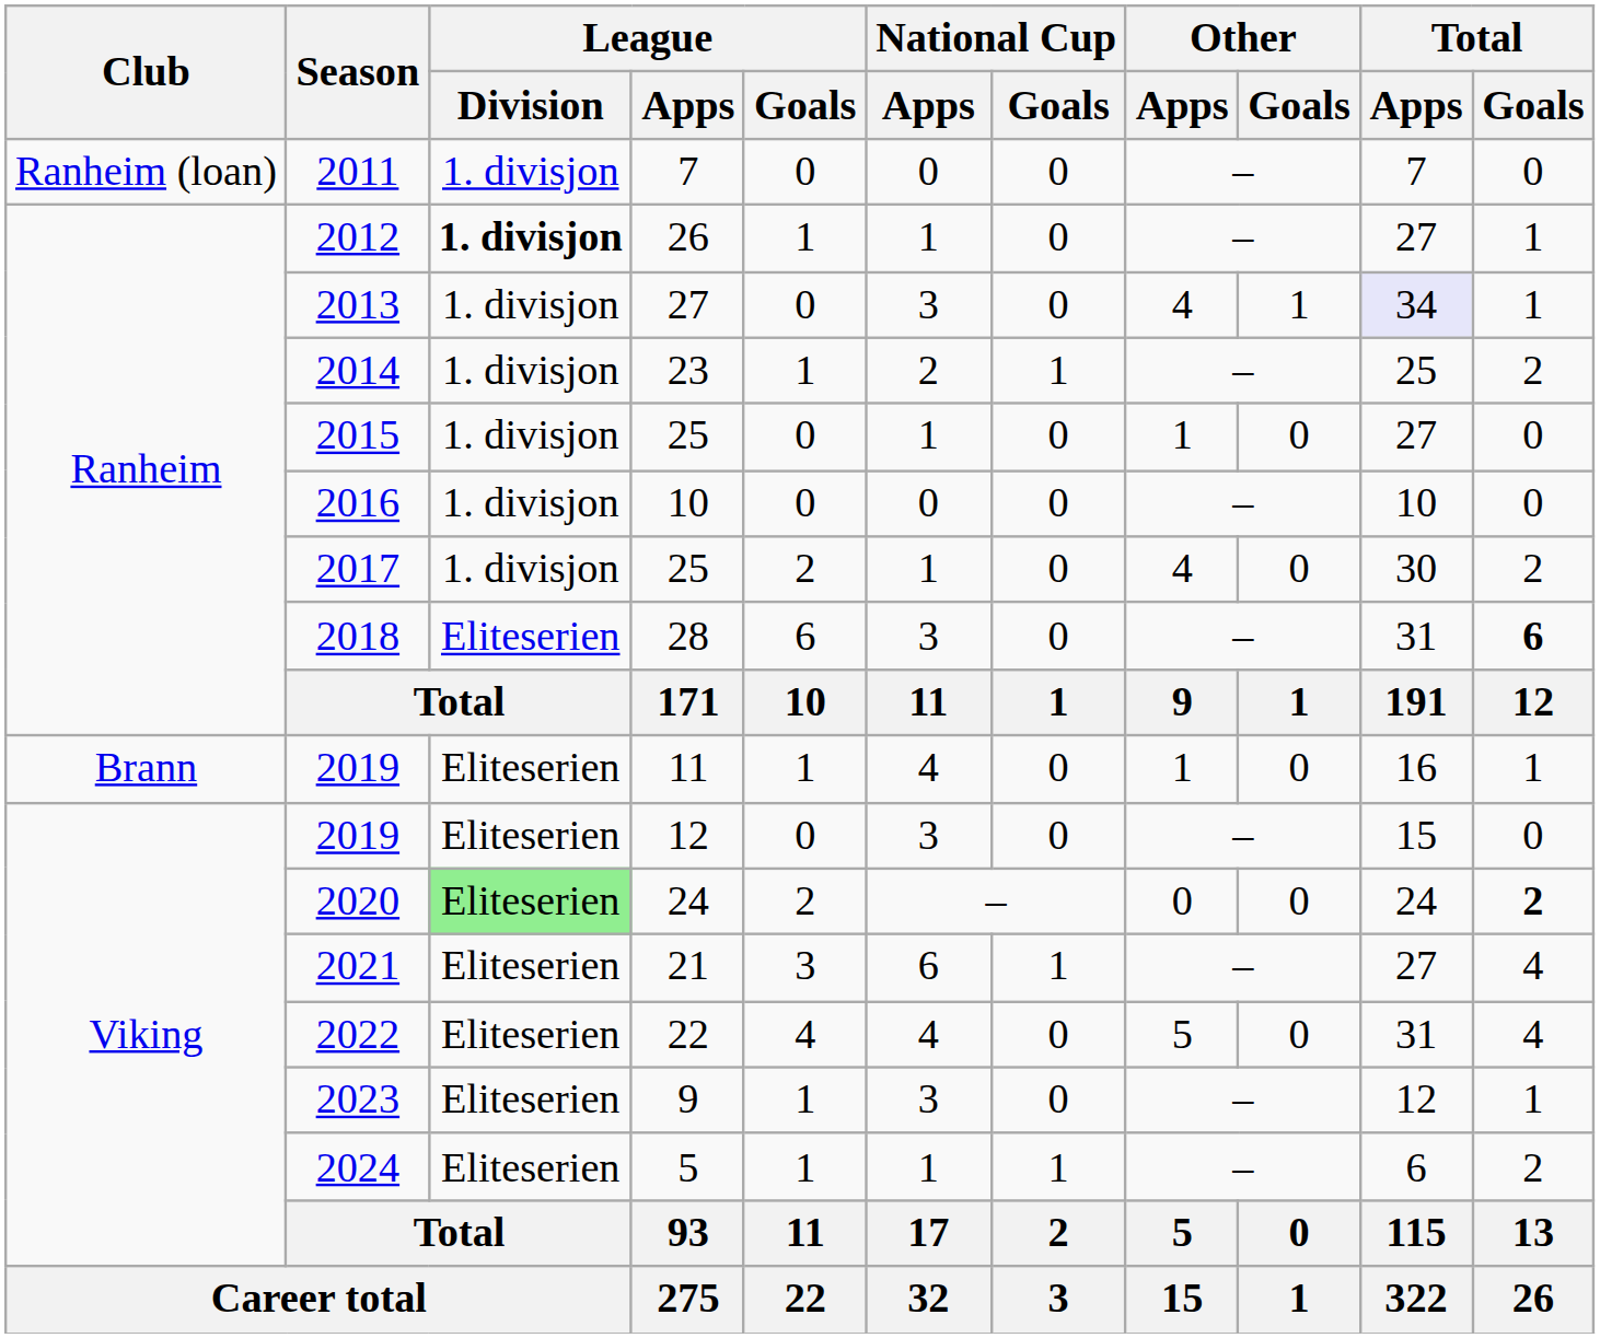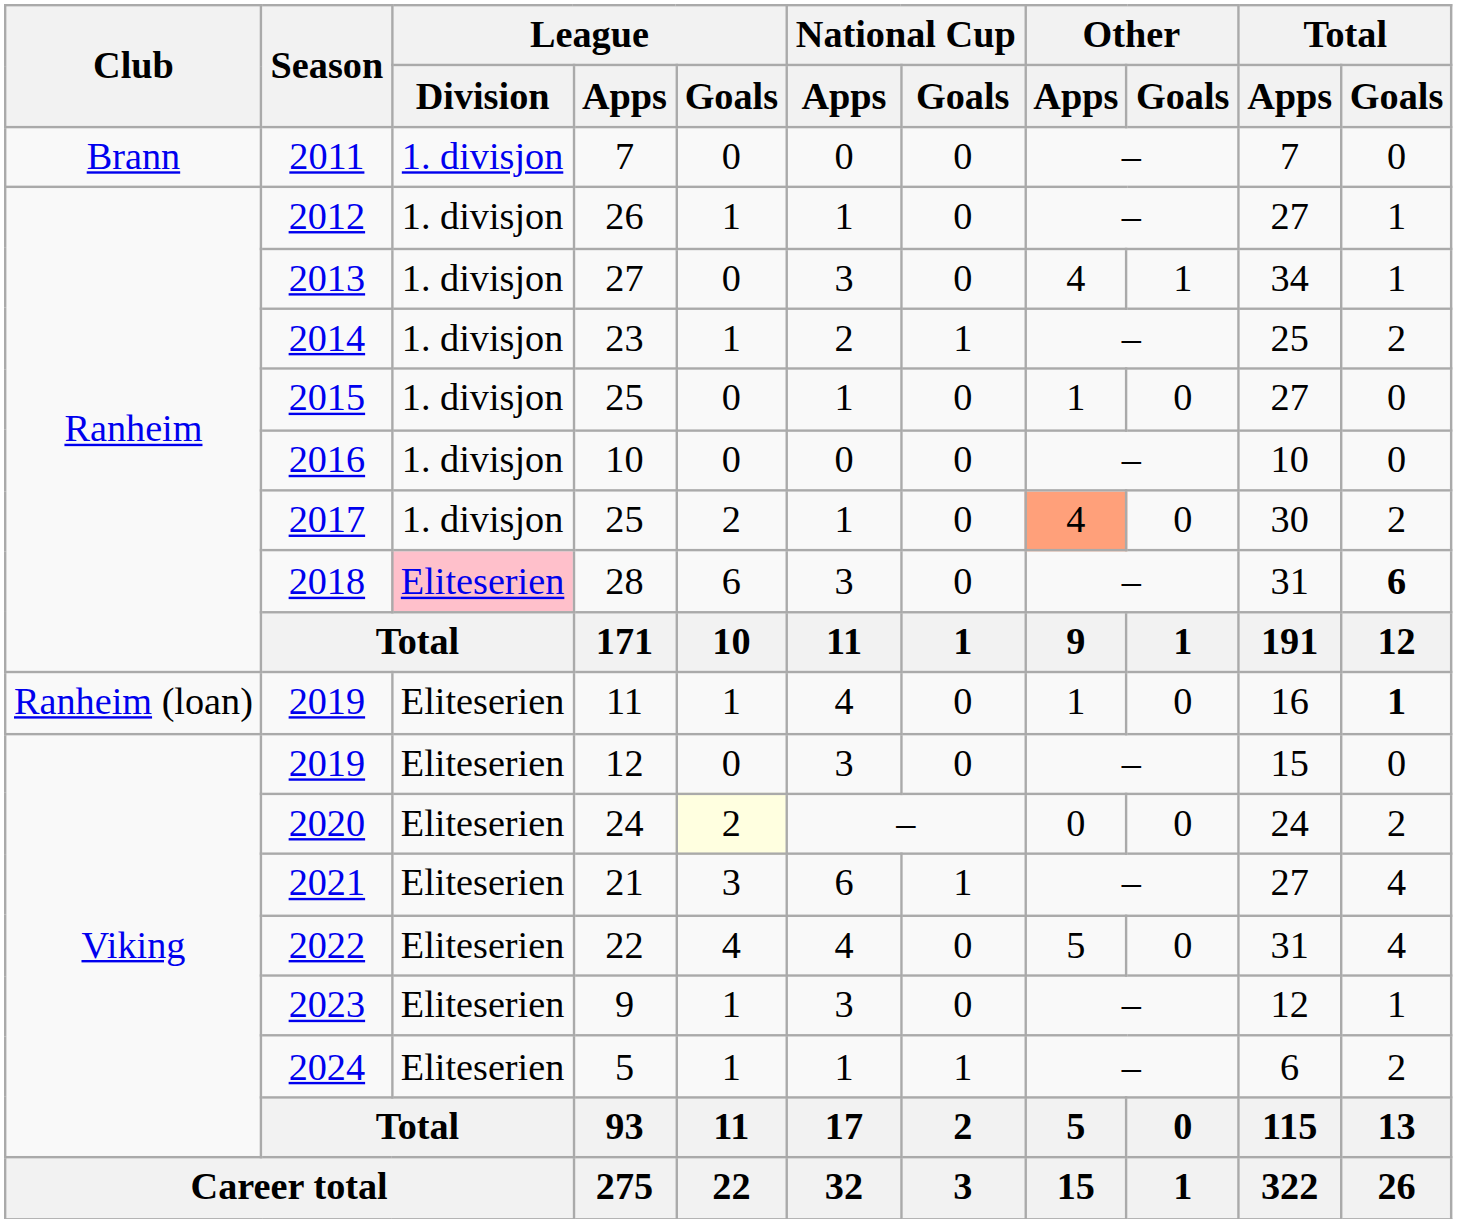2011 | Club: Ranheim (loan) -> Brann
2012 | League / Division: bold -> normal
2013 | Total / Apps: lavender background -> no background
2017 | Other / Apps: no background -> lightsalmon background
2018 | League / Division: no background -> pink background
2019 / 11 | Club: Brann -> Ranheim (loan)
2019 / 11 | Total / Goals: normal -> bold
2020 | League / Division: lightgreen background -> no background
2020 | League / Goals: no background -> lightyellow background
2020 | Total / Goals: bold -> normal
